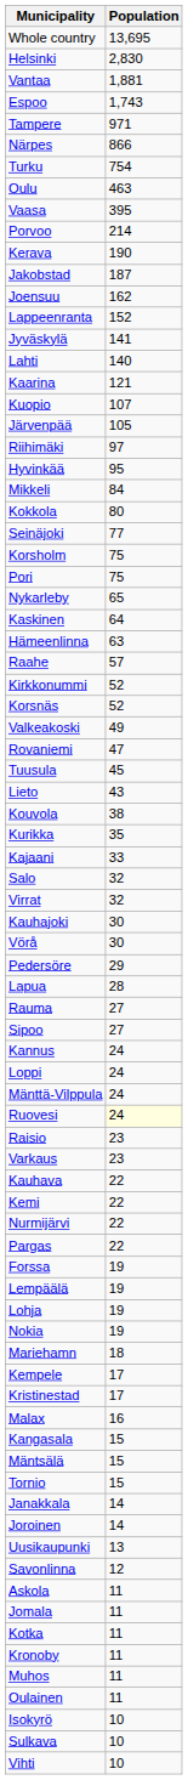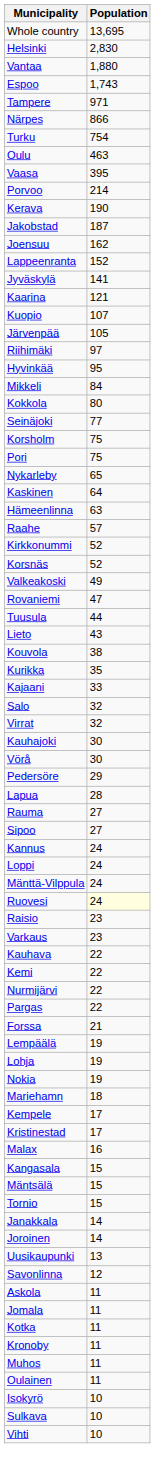Vantaa | Population: 1,881 -> 1,880
- row: Lahti | 140
Tuusula | Population: 45 -> 44
Forssa | Population: 19 -> 21
